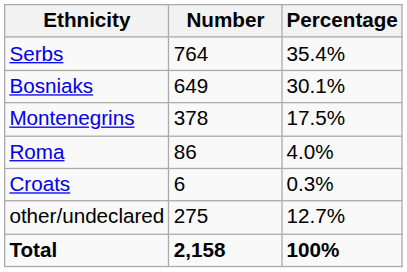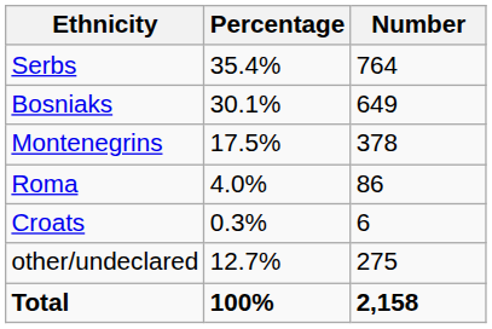columns swapped: Number <-> Percentage
